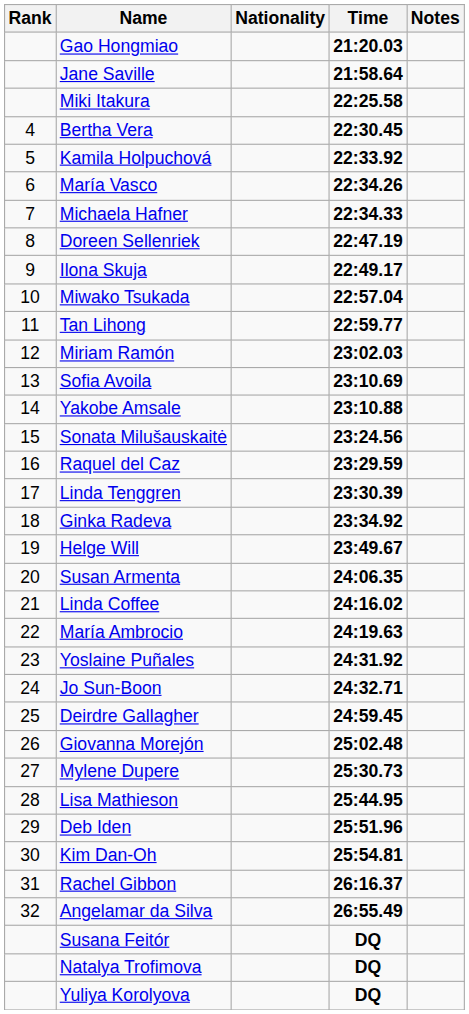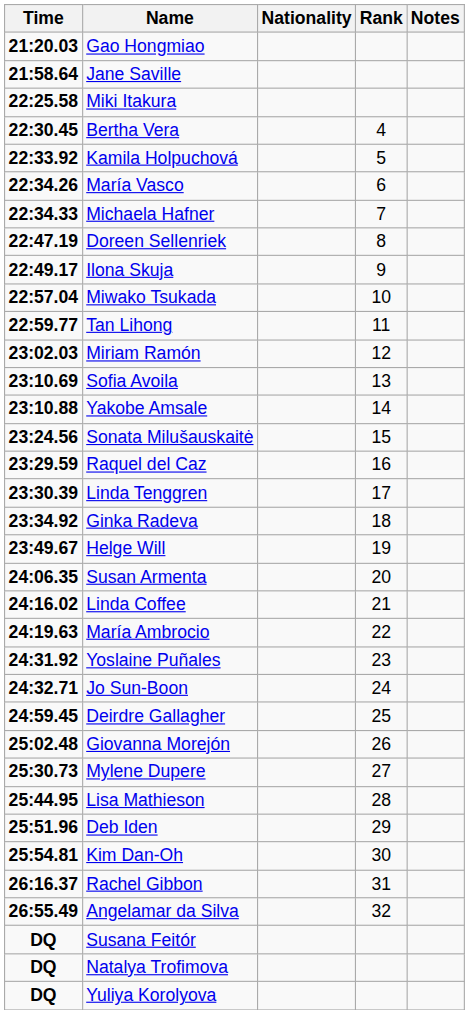columns swapped: Rank <-> Time
